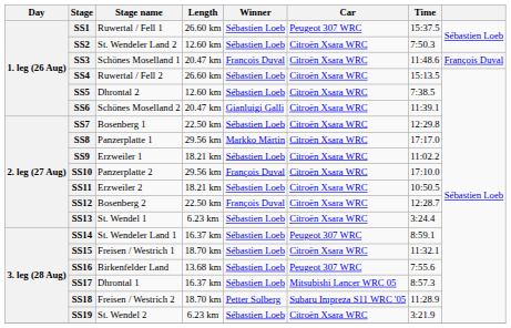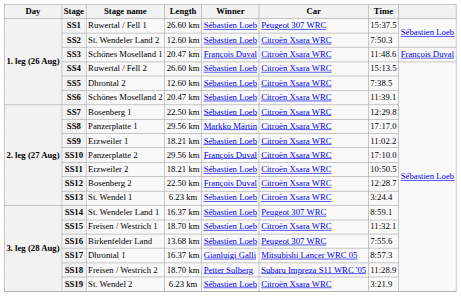SS6 | Winner: Gianluigi Galli -> Sébastien Loeb
SS17 | Winner: Sébastien Loeb -> Gianluigi Galli
